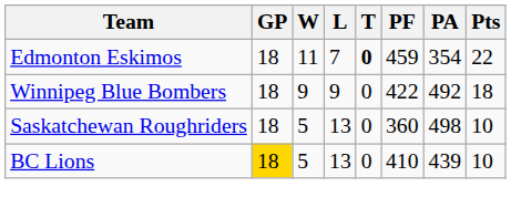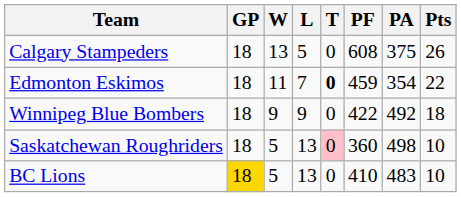+ row: Calgary Stampeders | 18 | 13 | 5 | 0 | 608 | 375 | 26
Saskatchewan Roughriders | T: no background -> pink background
BC Lions | PA: 439 -> 483
